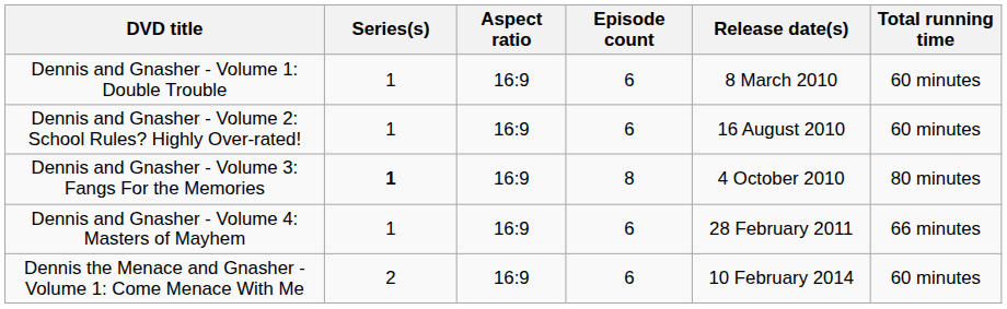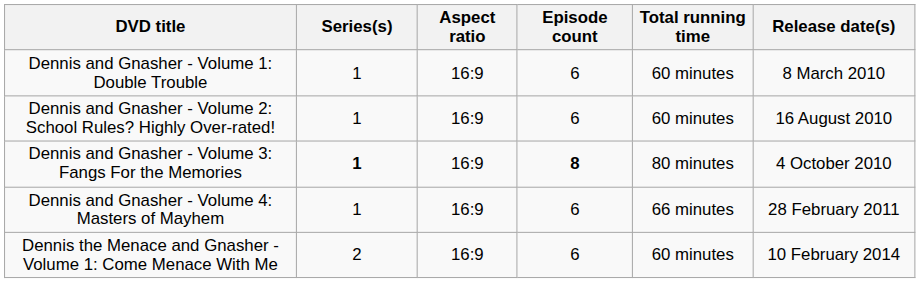columns swapped: Total running time <-> Release date(s)
Dennis and Gnasher - Volume 3: Fangs For the Memories | Episode count: normal -> bold
